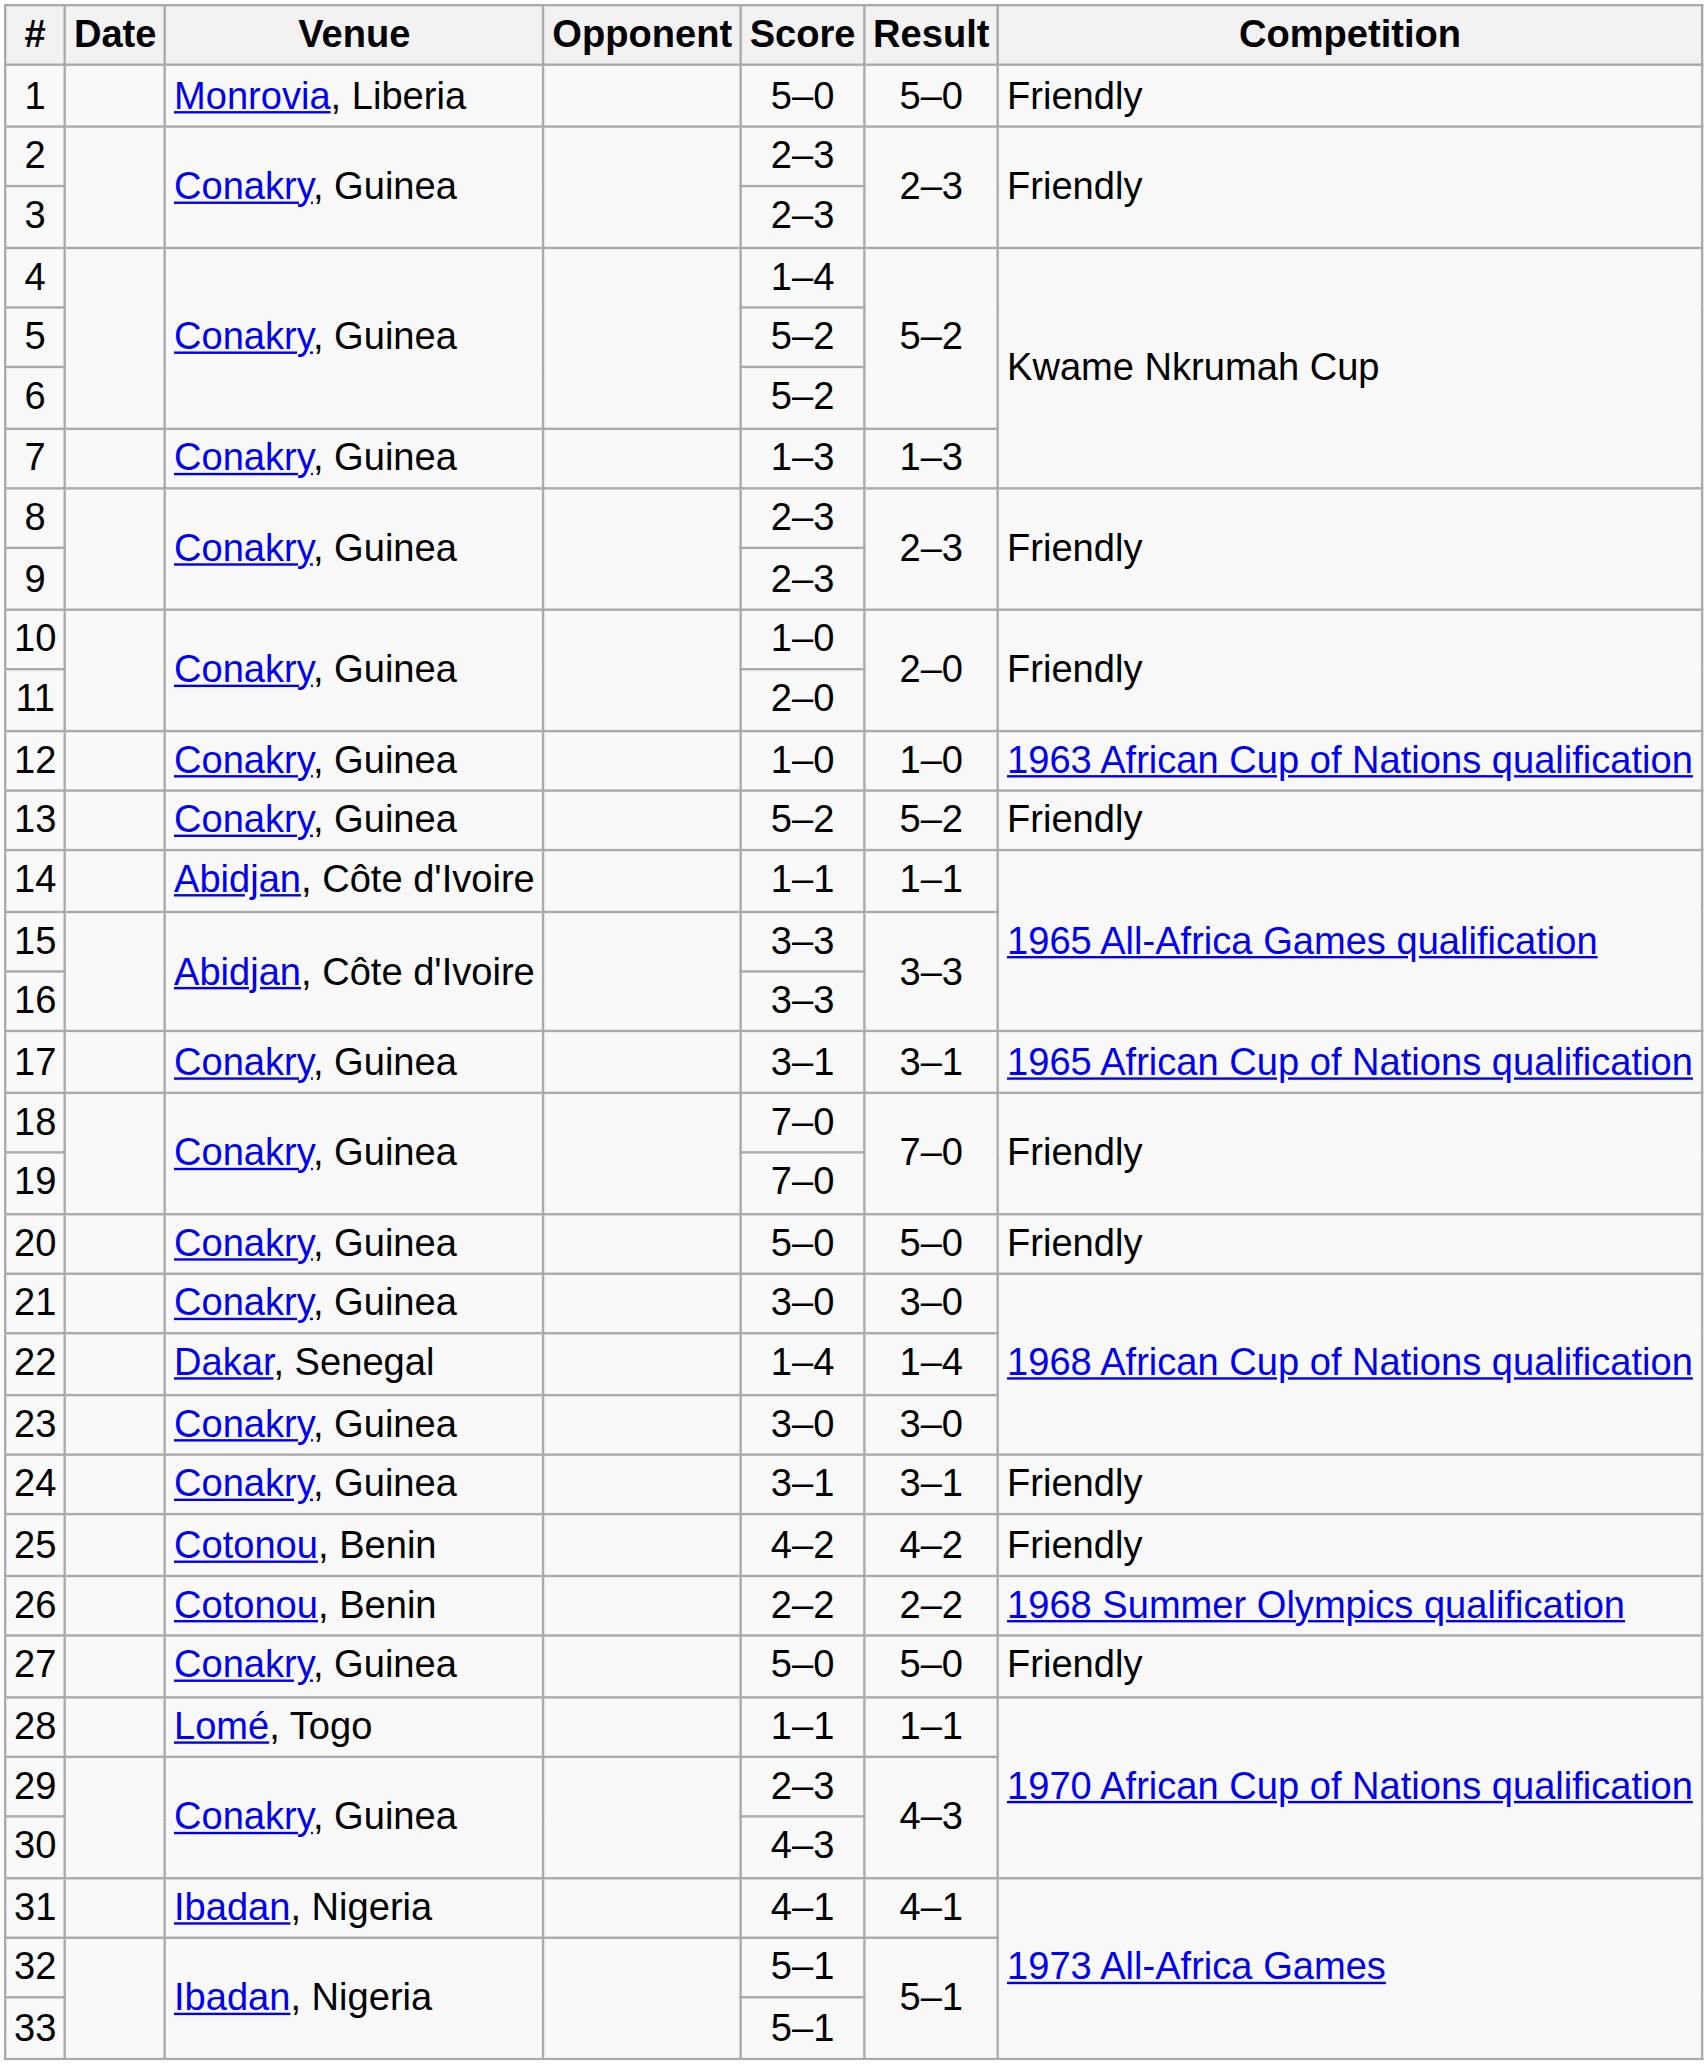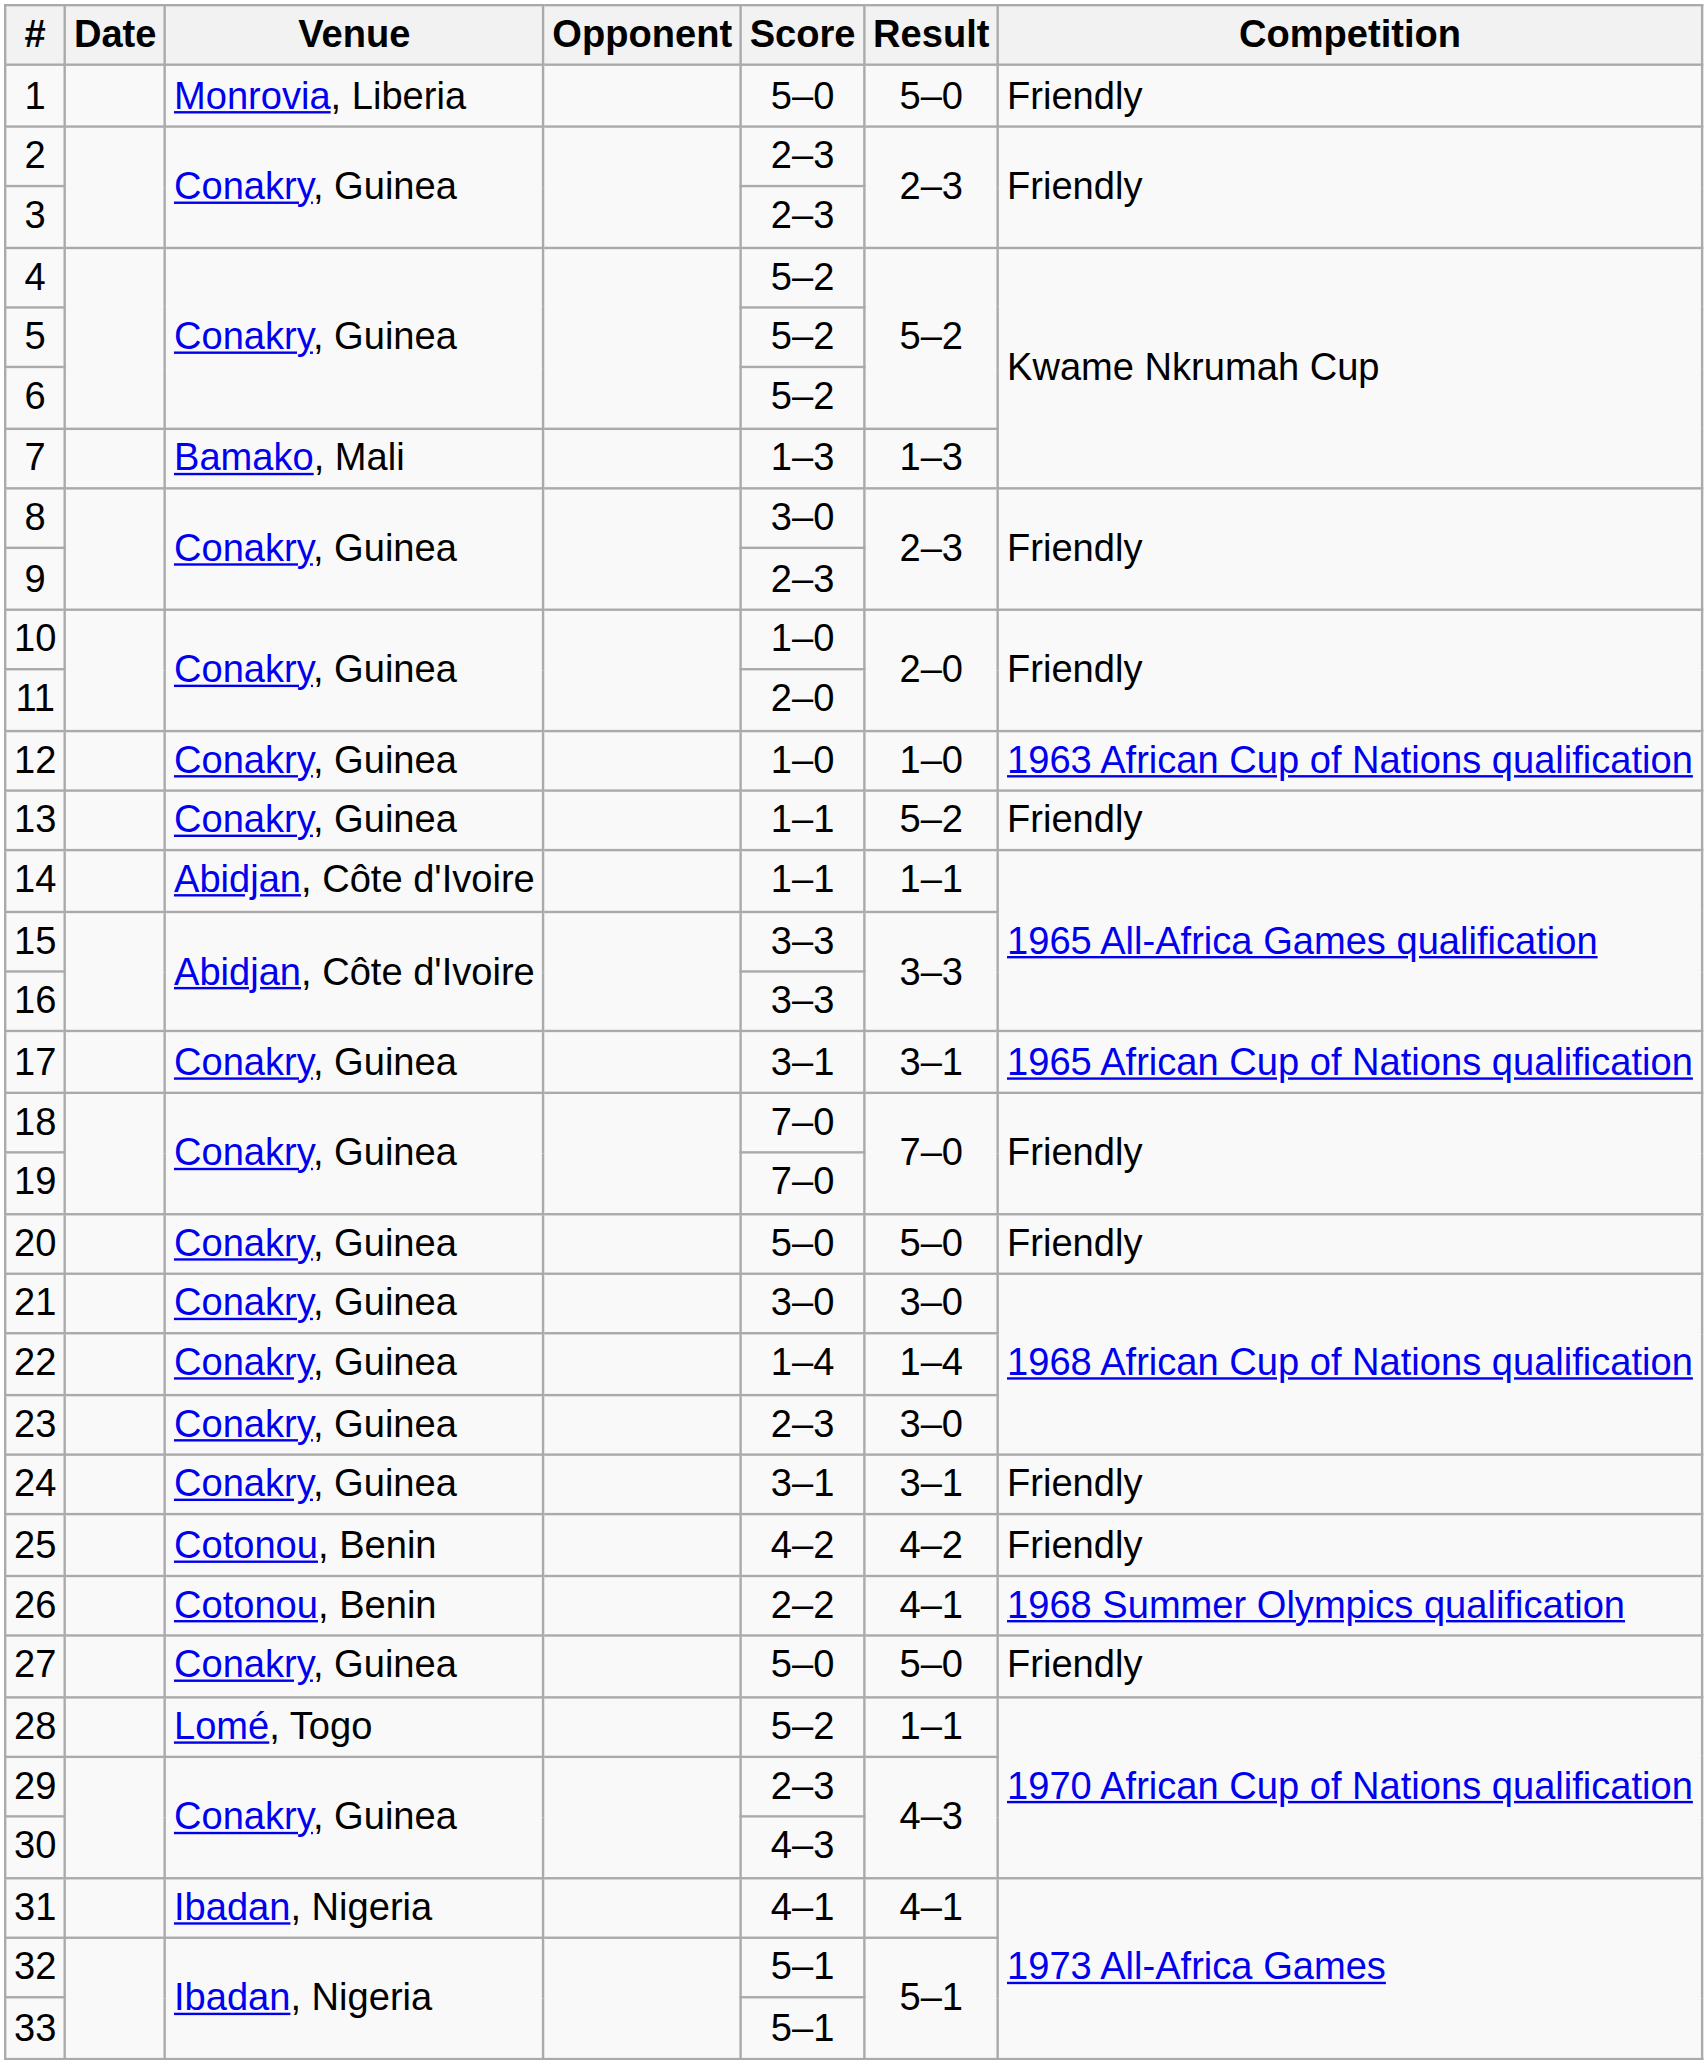4 | Score: 1–4 -> 5–2
7 | Venue: Conakry, Guinea -> Bamako, Mali
8 | Score: 2–3 -> 3–0
13 | Score: 5–2 -> 1–1
22 | Venue: Dakar, Senegal -> Conakry, Guinea
23 | Score: 3–0 -> 2–3
26 | Result: 2–2 -> 4–1
28 | Score: 1–1 -> 5–2
